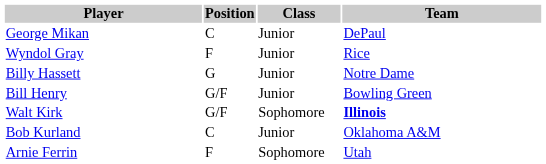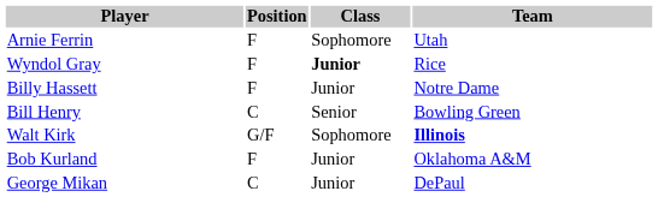rows swapped: Arnie Ferrin <-> George Mikan
Wyndol Gray | Class: normal -> bold
Billy Hassett | Position: G -> F
Bill Henry | Position: G/F -> C
Bill Henry | Class: Junior -> Senior
Bob Kurland | Position: C -> F
